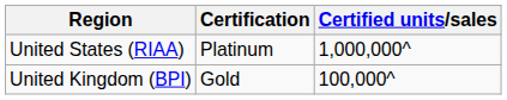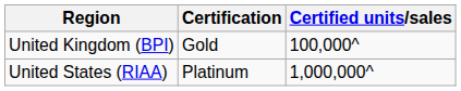rows swapped: United Kingdom (BPI) <-> United States (RIAA)
